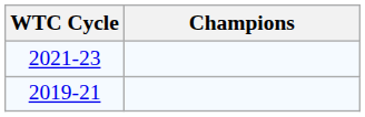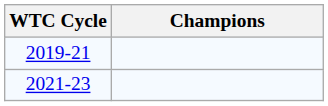rows swapped: 2019-21 <-> 2021-23
